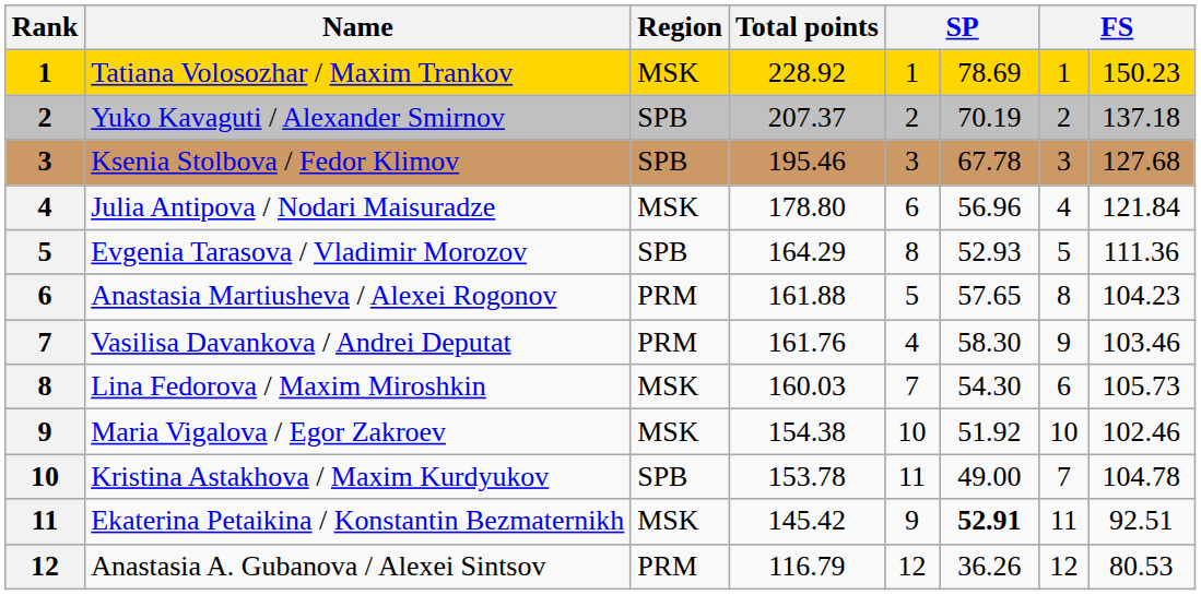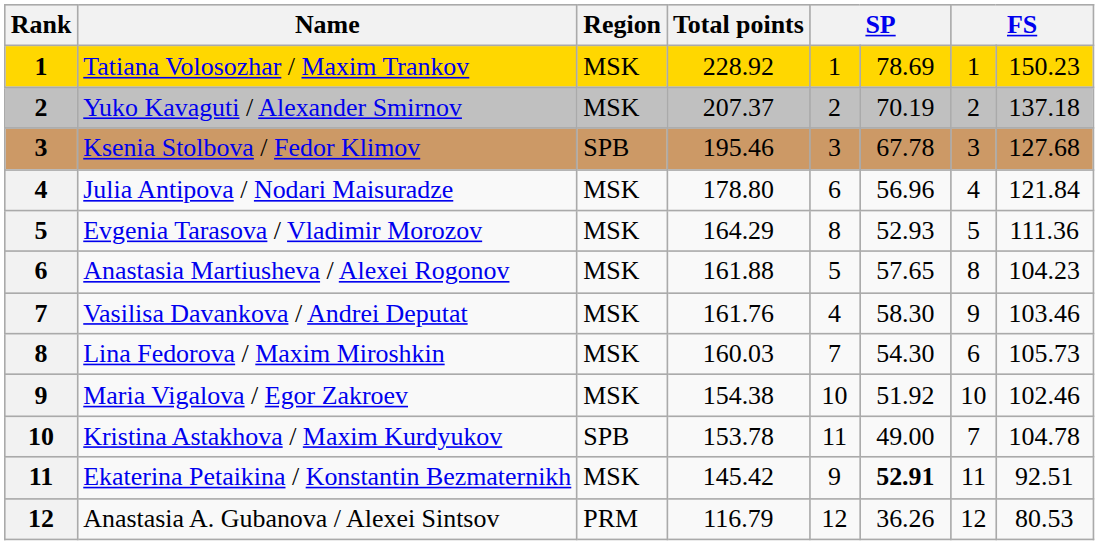Yuko Kavaguti / Alexander Smirnov | Region: SPB -> MSK
Evgenia Tarasova / Vladimir Morozov | Region: SPB -> MSK
Anastasia Martiusheva / Alexei Rogonov | Region: PRM -> MSK
Vasilisa Davankova / Andrei Deputat | Region: PRM -> MSK
